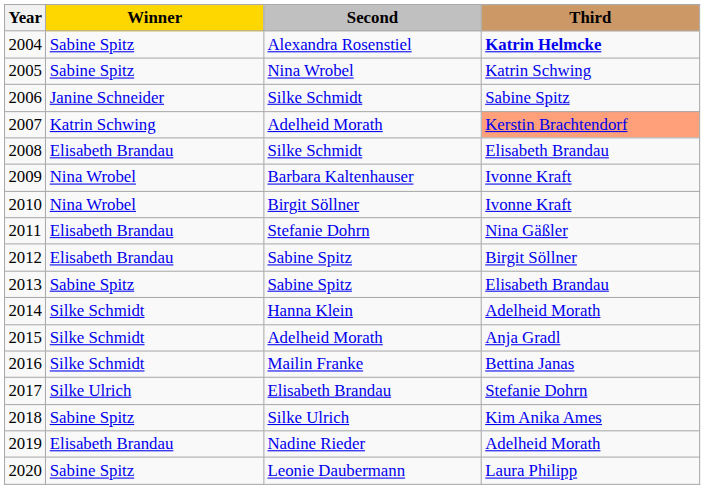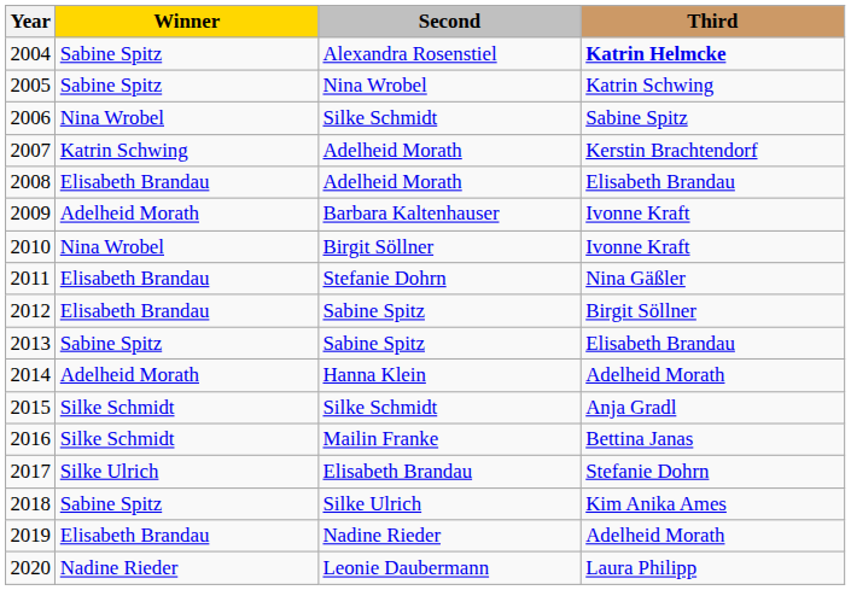2006 | Winner: Janine Schneider -> Nina Wrobel
2007 | Third: lightsalmon background -> no background
2008 | Second: Silke Schmidt -> Adelheid Morath
2009 | Winner: Nina Wrobel -> Adelheid Morath
2014 | Winner: Silke Schmidt -> Adelheid Morath
2015 | Second: Adelheid Morath -> Silke Schmidt
2020 | Winner: Sabine Spitz -> Nadine Rieder
